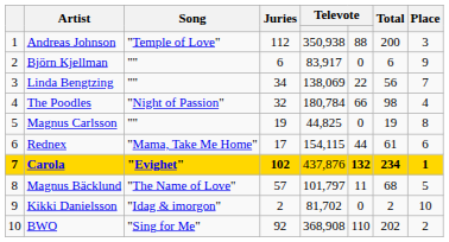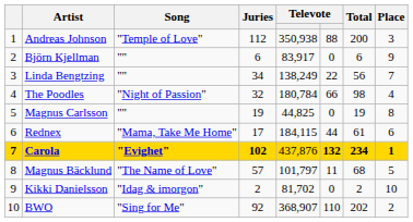Linda Bengtzing | column 5: 138,069 -> 138,249
Rednex | column 5: 154,115 -> 184,115
BWO | column 5: 368,908 -> 368,907
